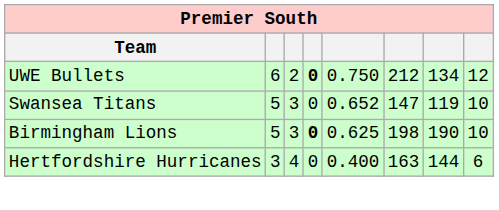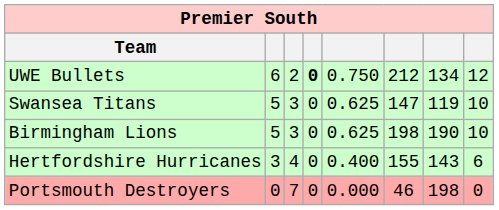Swansea Titans | column 5: 0.652 -> 0.625
Birmingham Lions | column 4: bold -> normal
Hertfordshire Hurricanes | column 6: 163 -> 155
Hertfordshire Hurricanes | column 7: 144 -> 143
+ row: Portsmouth Destroyers | 0 | 7 | 0 | 0.000 | 46 | 198 | 0
